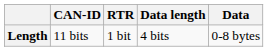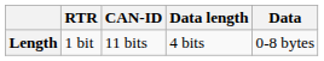columns swapped: CAN-ID <-> RTR
